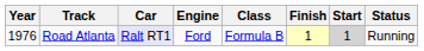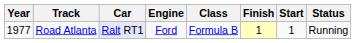Road Atlanta | Year: 1976 -> 1977
Road Atlanta | Start: lightgrey background -> no background
